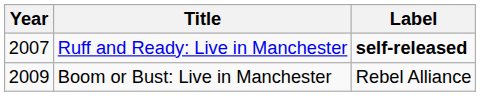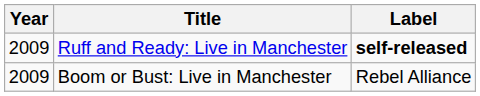Ruff and Ready: Live in Manchester | Year: 2007 -> 2009
